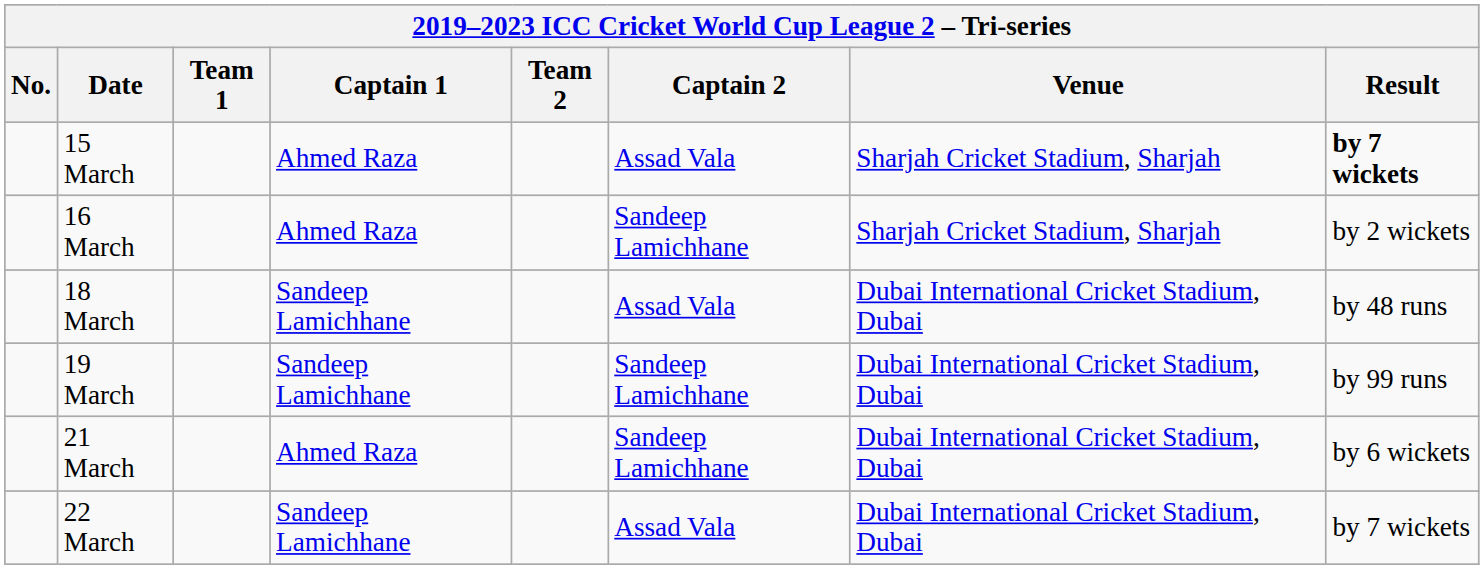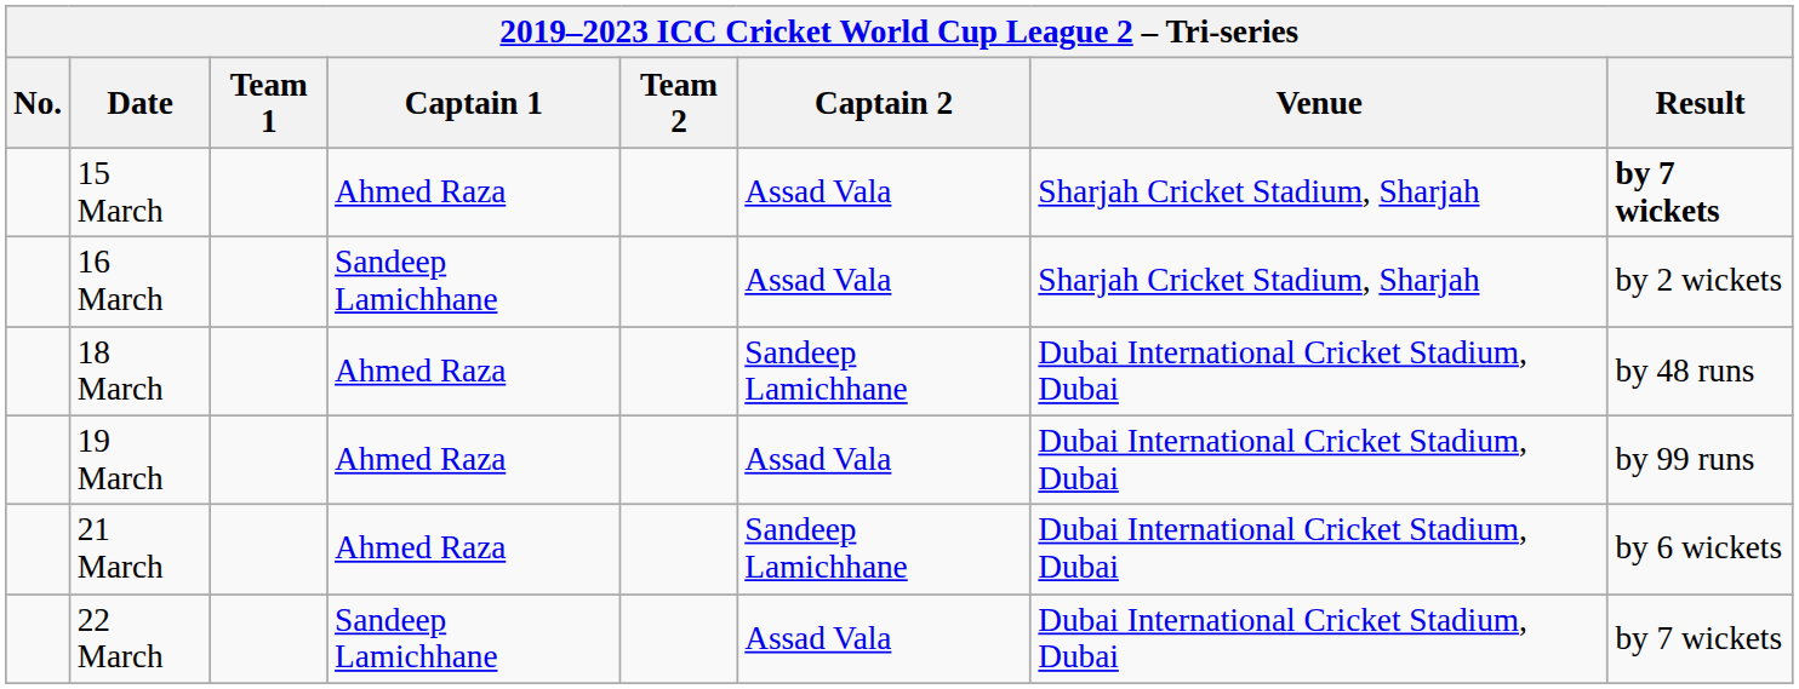16 March | Captain 1: Ahmed Raza -> Sandeep Lamichhane
16 March | Captain 2: Sandeep Lamichhane -> Assad Vala
18 March | Captain 1: Sandeep Lamichhane -> Ahmed Raza
18 March | Captain 2: Assad Vala -> Sandeep Lamichhane
19 March | Captain 1: Sandeep Lamichhane -> Ahmed Raza
19 March | Captain 2: Sandeep Lamichhane -> Assad Vala
